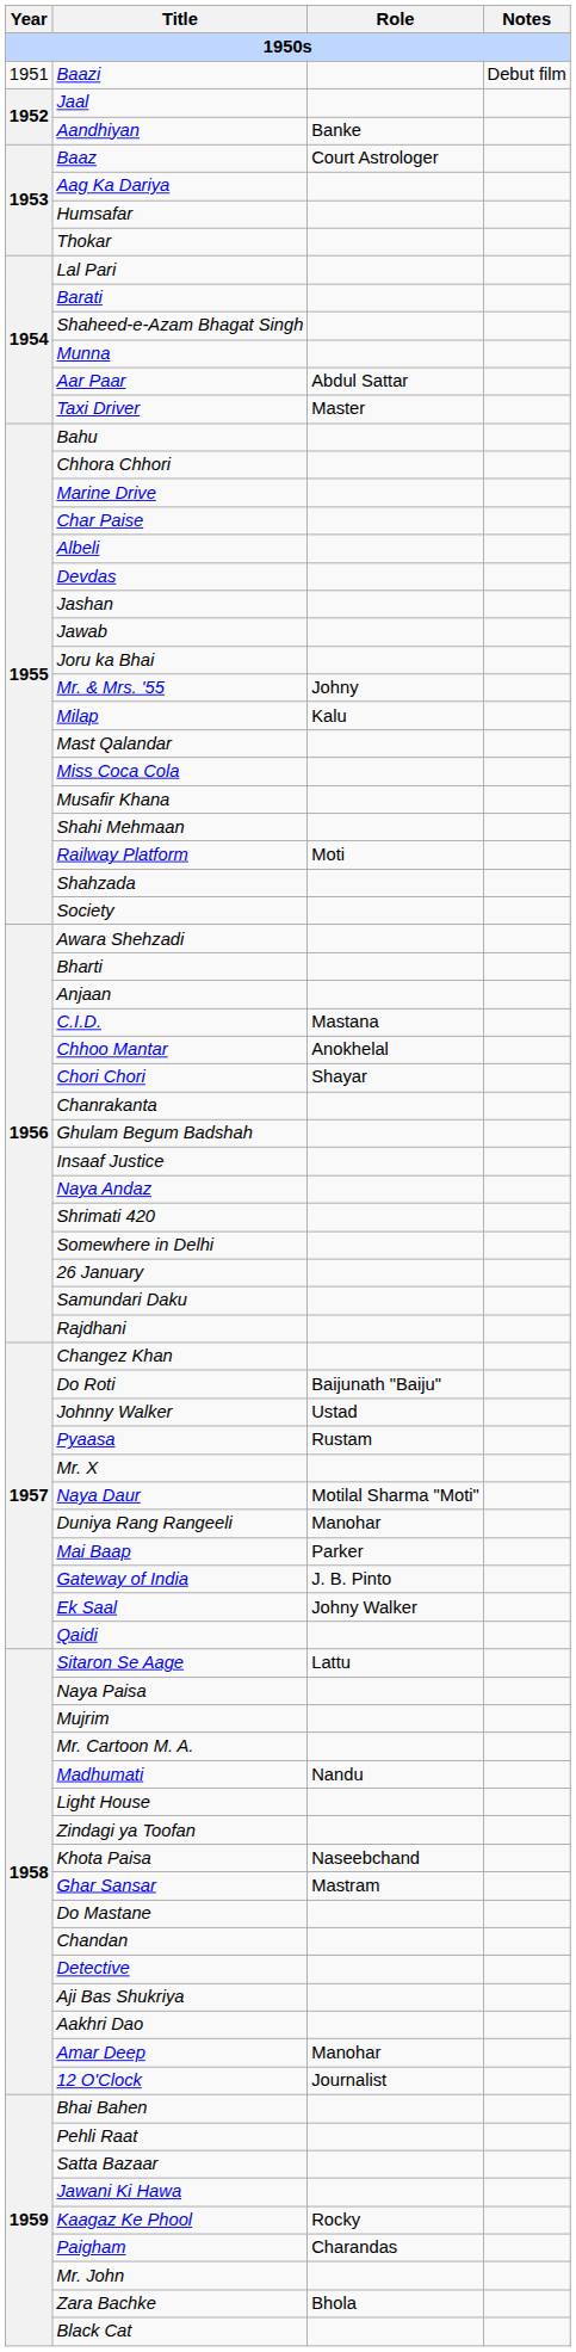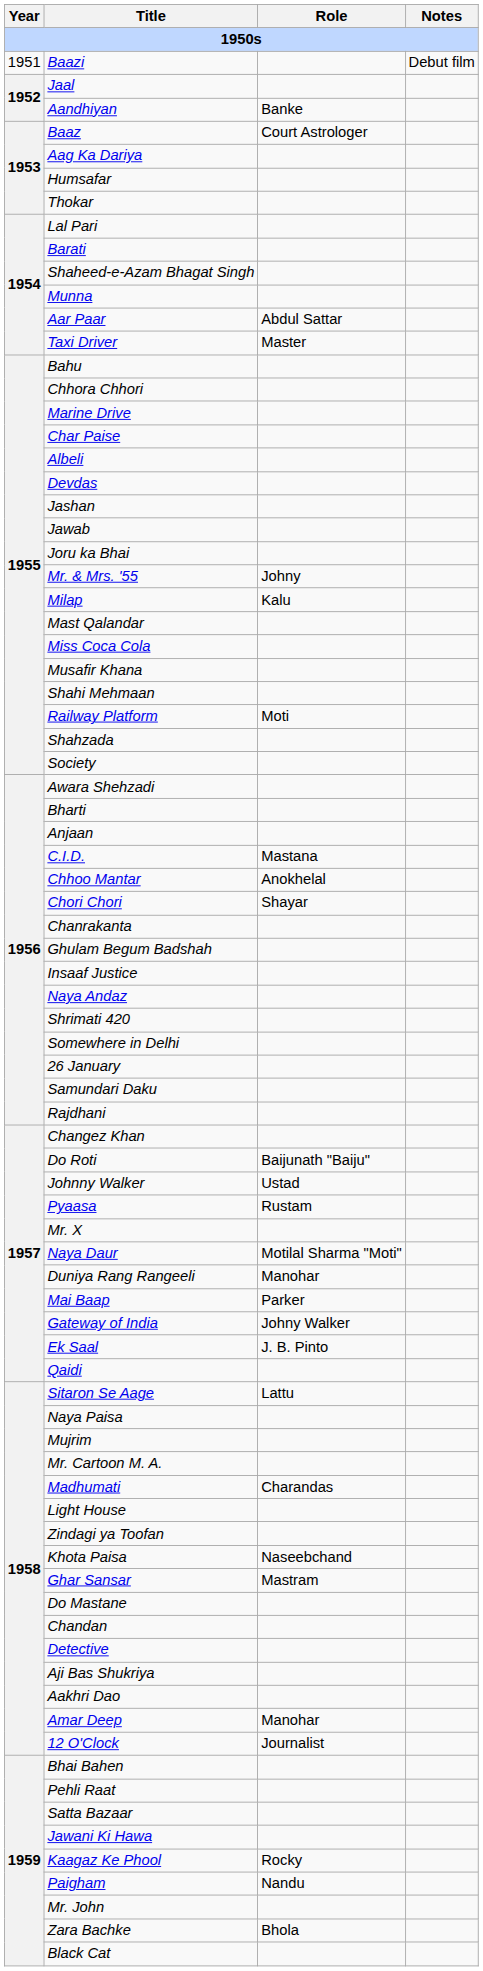Gateway of India | Role: J. B. Pinto -> Johny Walker
Ek Saal | Role: Johny Walker -> J. B. Pinto
Madhumati | Role: Nandu -> Charandas
Paigham | Role: Charandas -> Nandu
